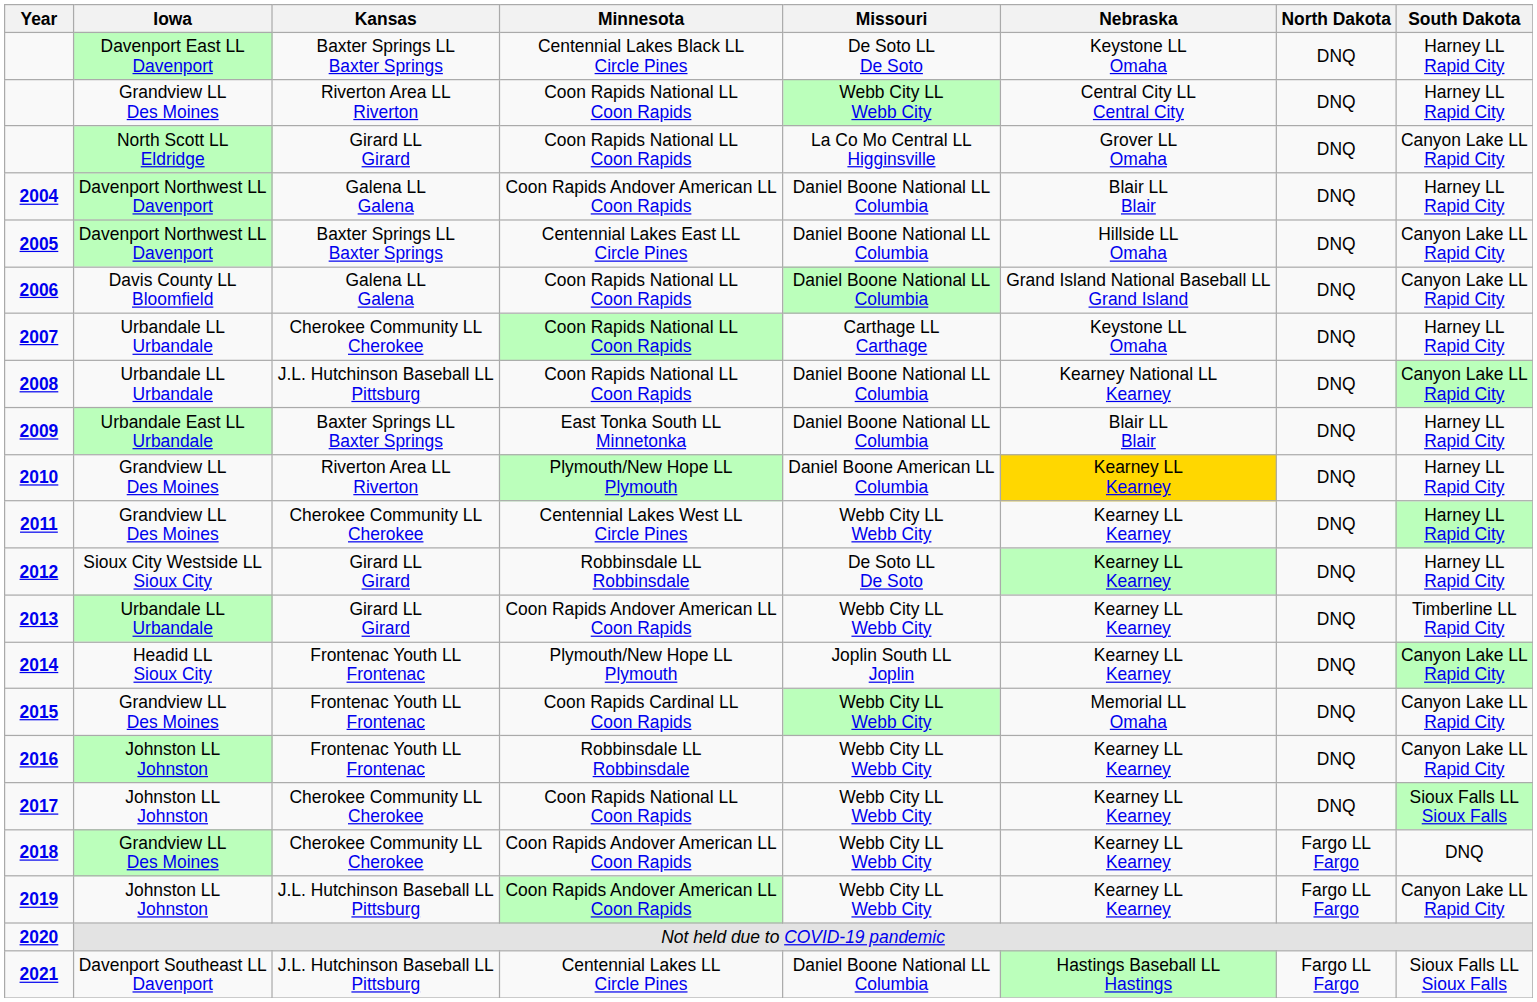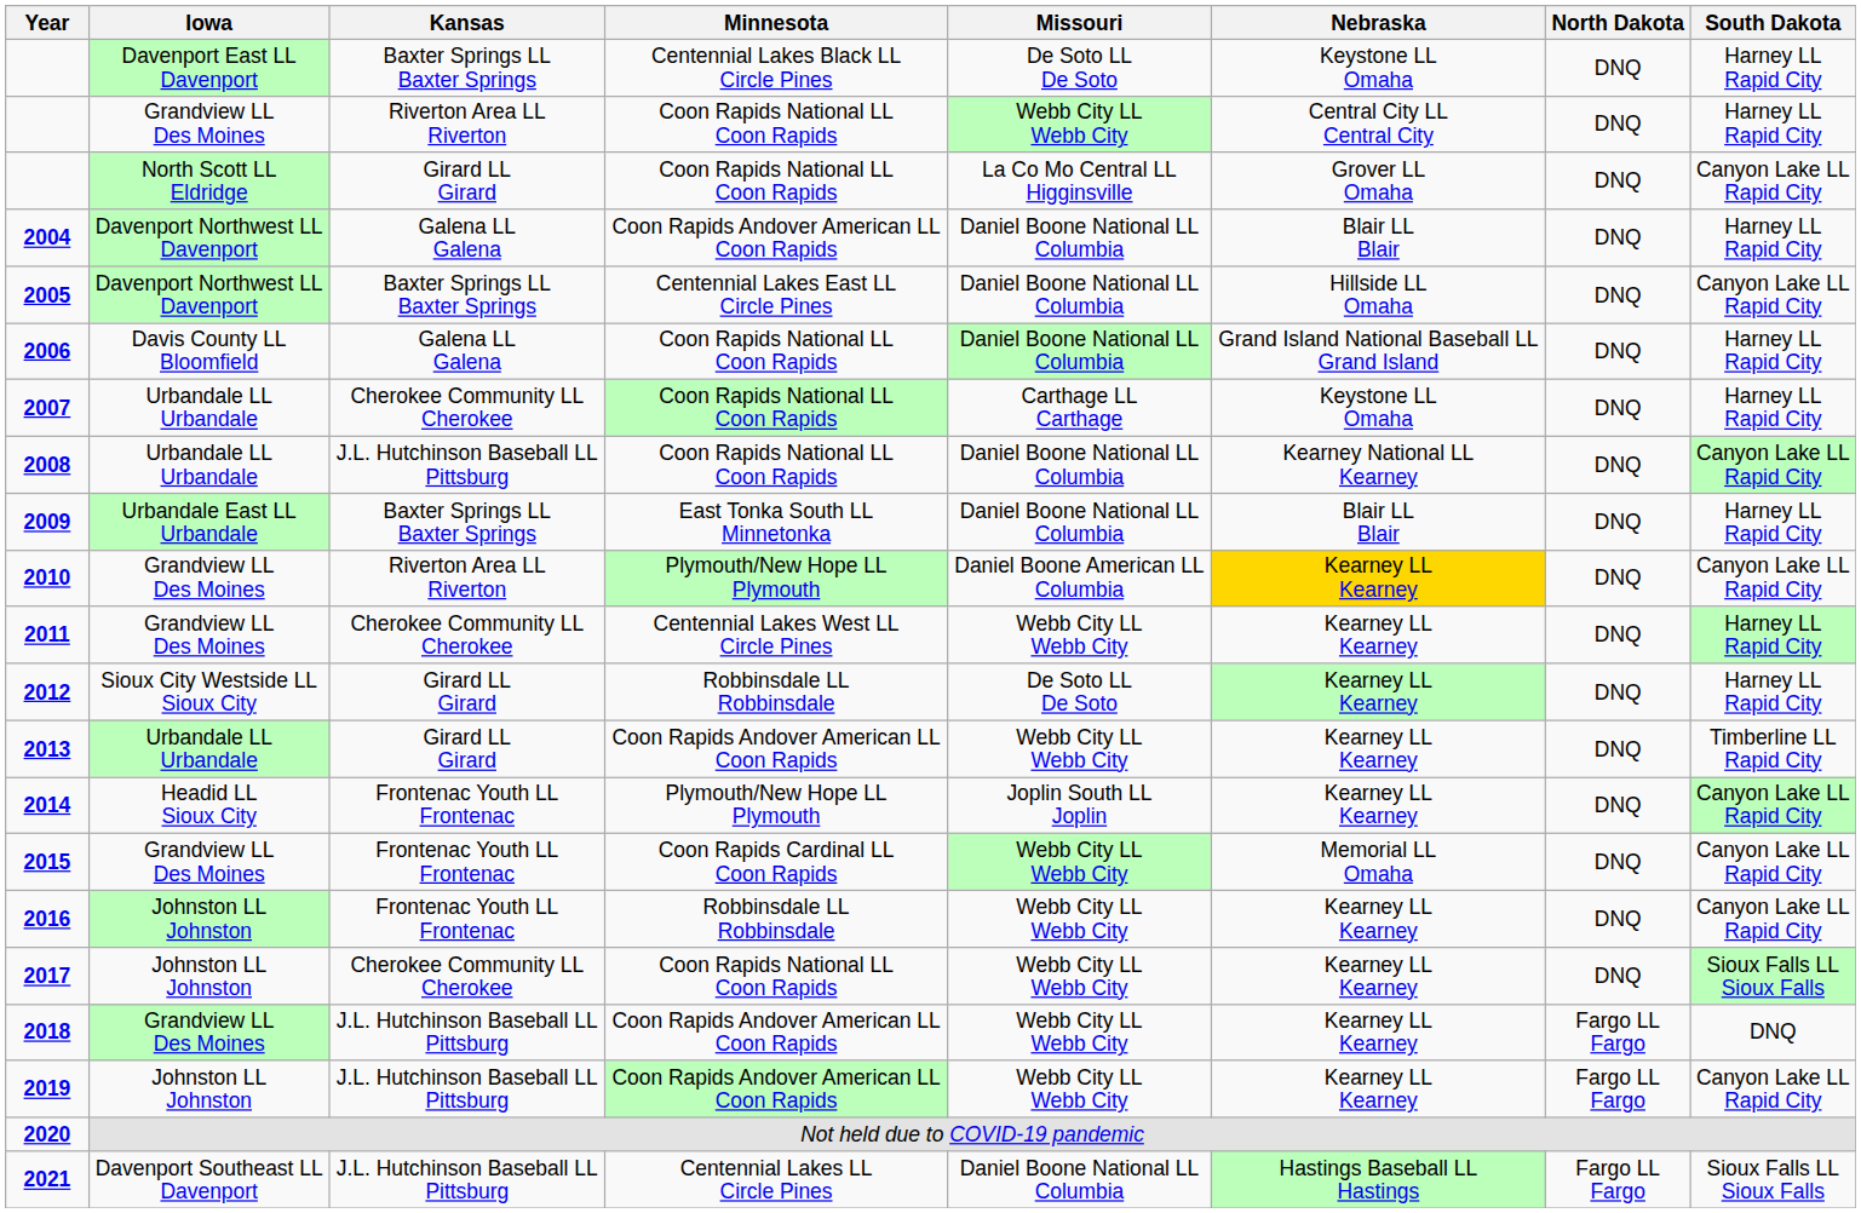2006 | South Dakota: Canyon Lake LL Rapid City -> Harney LL Rapid City
2010 | South Dakota: Harney LL Rapid City -> Canyon Lake LL Rapid City
2018 | Kansas: Cherokee Community LL Cherokee -> J.L. Hutchinson Baseball LL Pittsburg
